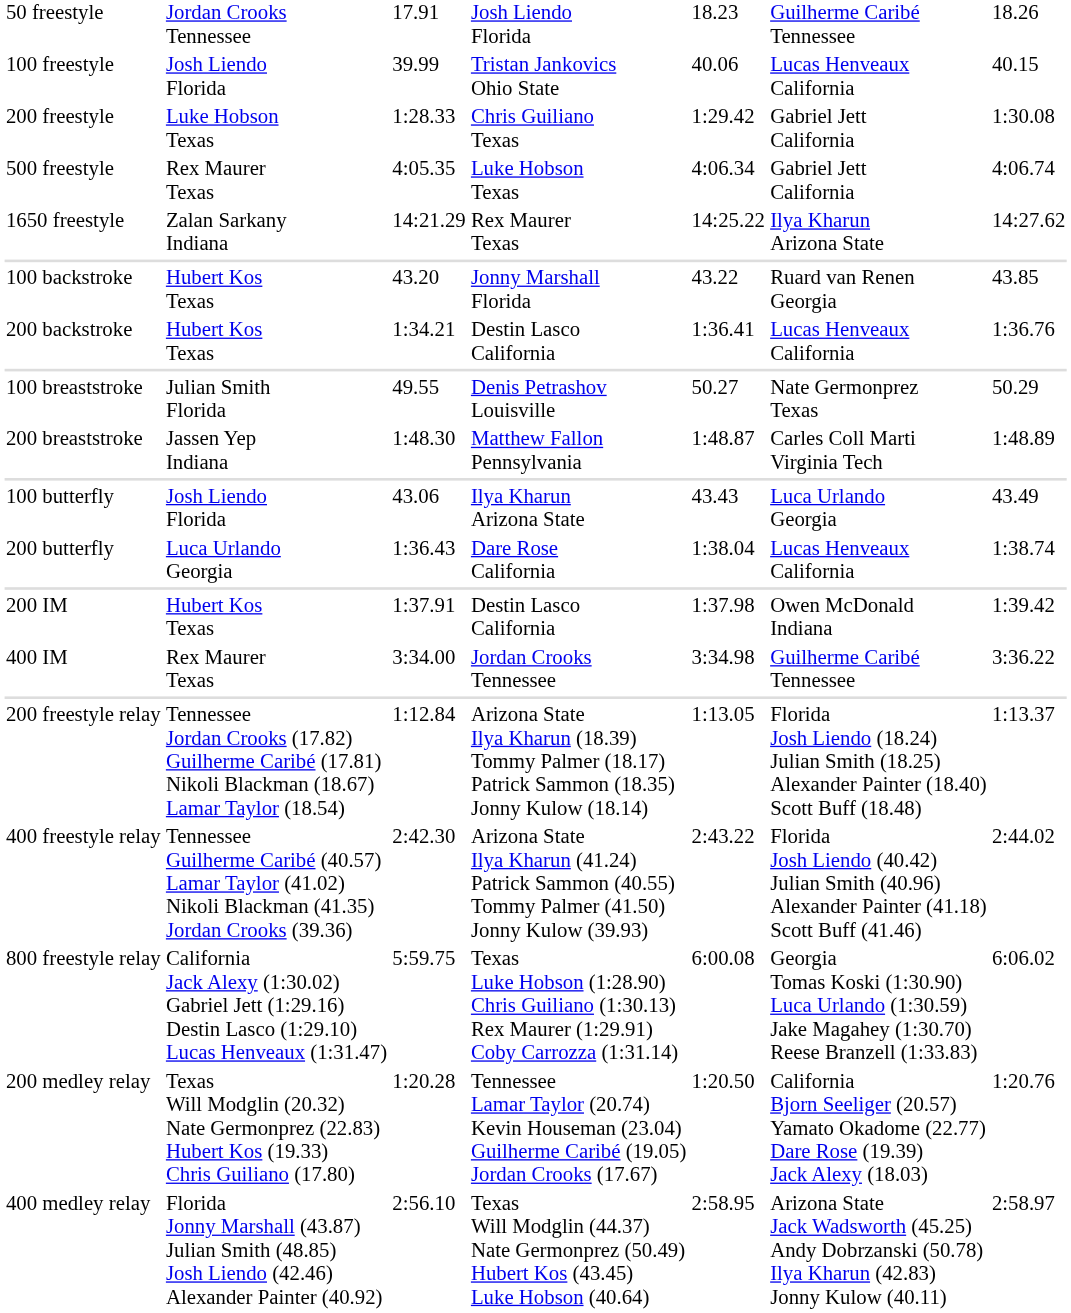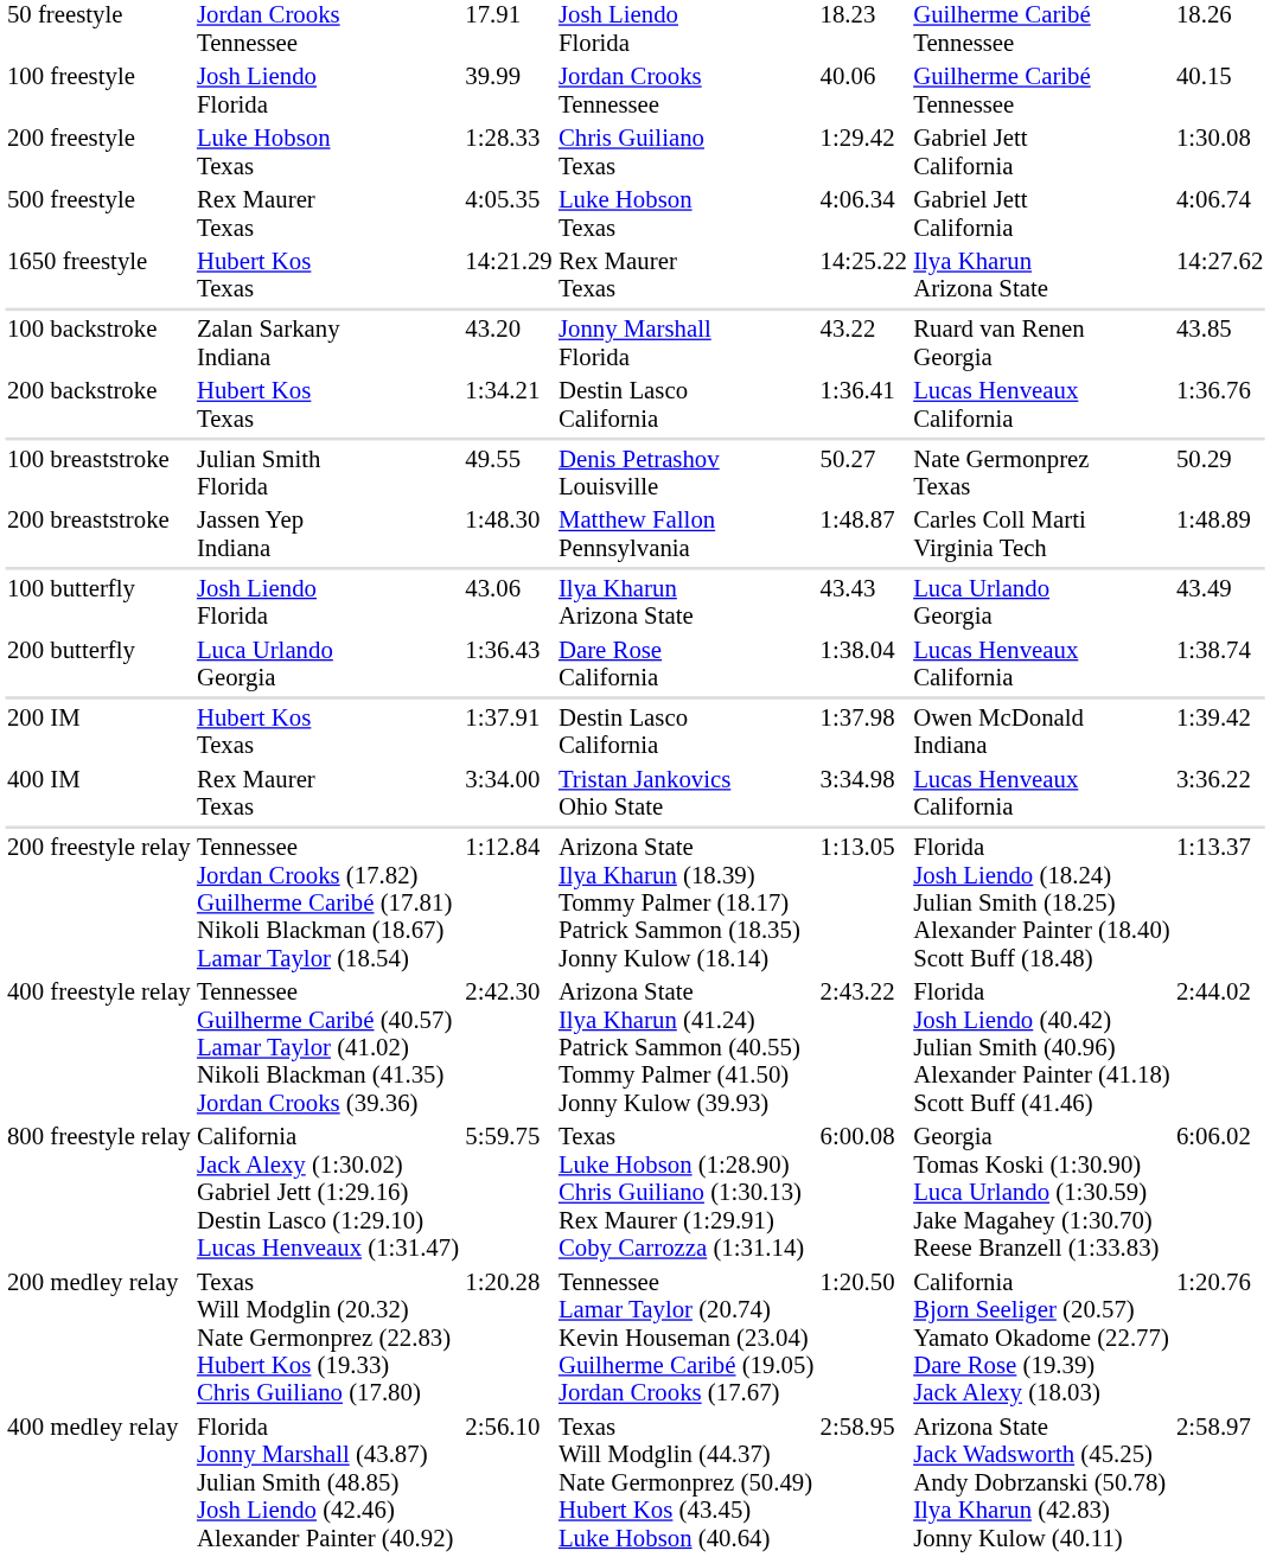100 freestyle | column 4: Tristan Jankovics Ohio State -> Jordan Crooks Tennessee
100 freestyle | column 6: Lucas Henveaux California -> Guilherme Caribé Tennessee
1650 freestyle | column 2: Zalan Sarkany Indiana -> Hubert Kos Texas
100 backstroke | column 2: Hubert Kos Texas -> Zalan Sarkany Indiana
400 IM | column 4: Jordan Crooks Tennessee -> Tristan Jankovics Ohio State
400 IM | column 6: Guilherme Caribé Tennessee -> Lucas Henveaux California
